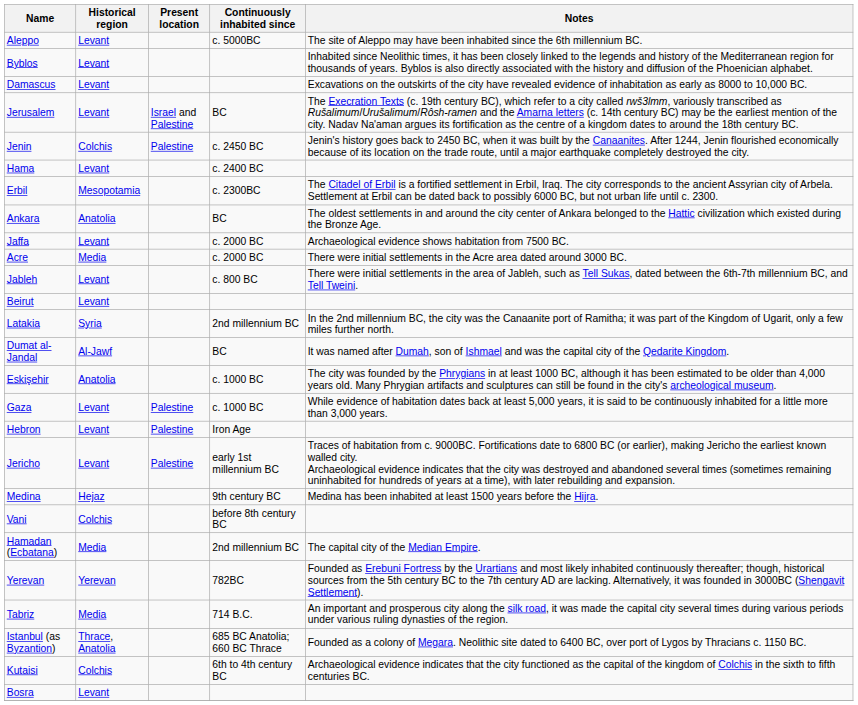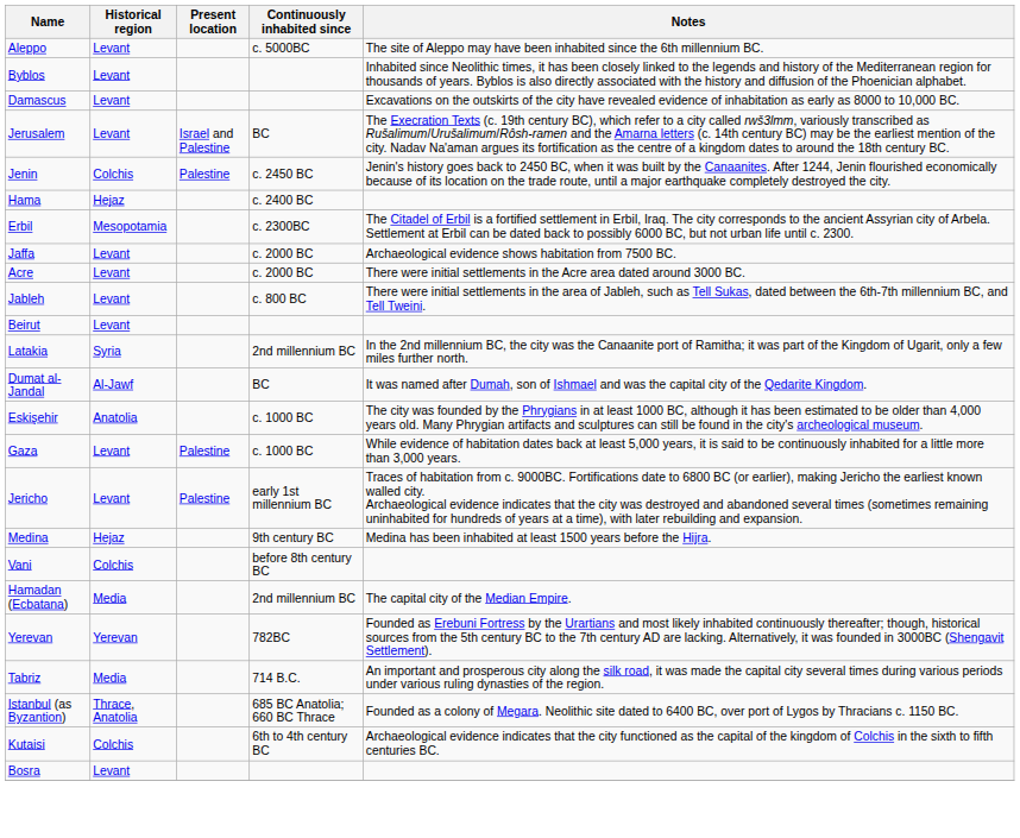Hama | Historical region: Levant -> Hejaz
- row: Ankara | Anatolia | BC | The oldest settlements in and around the city center of Ankara belonged to the Hattic civilization which existed during the Bronze Age.
Acre | Historical region: Media -> Levant
- row: Hebron | Levant | Palestine | Iron Age
